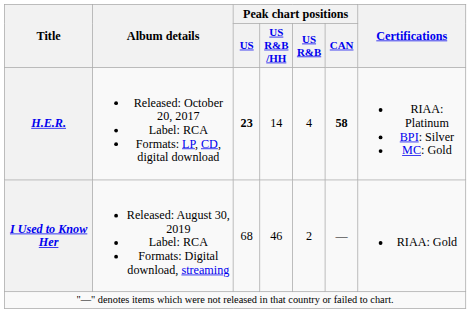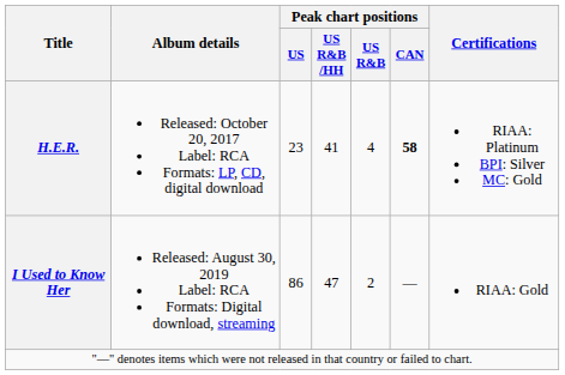H.E.R. | Peak chart positions / US: bold -> normal
H.E.R. | Peak chart positions / US R&B /HH: 14 -> 41
I Used to Know Her | Peak chart positions / US: 68 -> 86
I Used to Know Her | Peak chart positions / US R&B /HH: 46 -> 47
